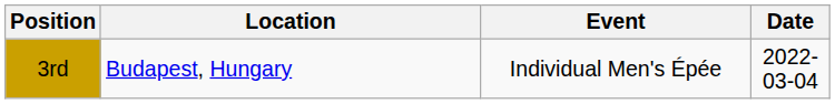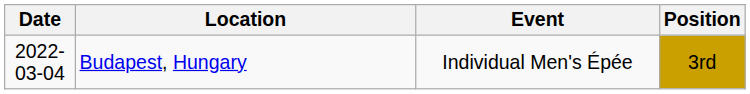columns swapped: Date <-> Position
